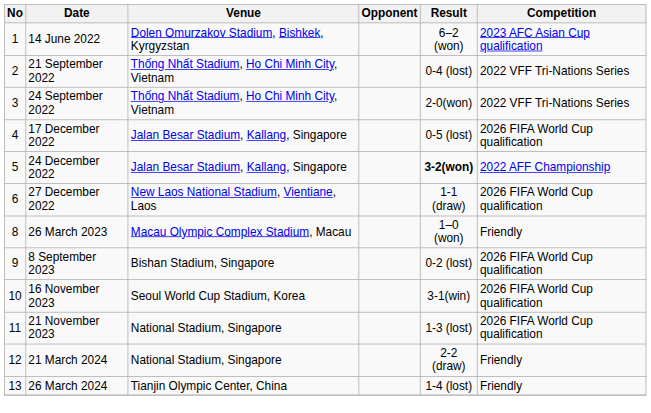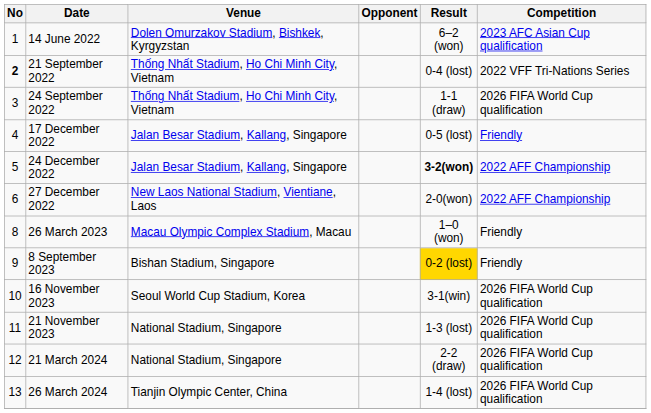21 September 2022 | No: normal -> bold
24 September 2022 | Result: 2-0(won) -> 1-1 (draw)
24 September 2022 | Competition: 2022 VFF Tri-Nations Series -> 2026 FIFA World Cup qualification
17 December 2022 | Competition: 2026 FIFA World Cup qualification -> Friendly
27 December 2022 | Result: 1-1 (draw) -> 2-0(won)
27 December 2022 | Competition: 2026 FIFA World Cup qualification -> 2022 AFF Championship
8 September 2023 | Result: no background -> gold background
8 September 2023 | Competition: 2026 FIFA World Cup qualification -> Friendly
21 March 2024 | Competition: Friendly -> 2026 FIFA World Cup qualification
26 March 2024 | Competition: Friendly -> 2026 FIFA World Cup qualification
